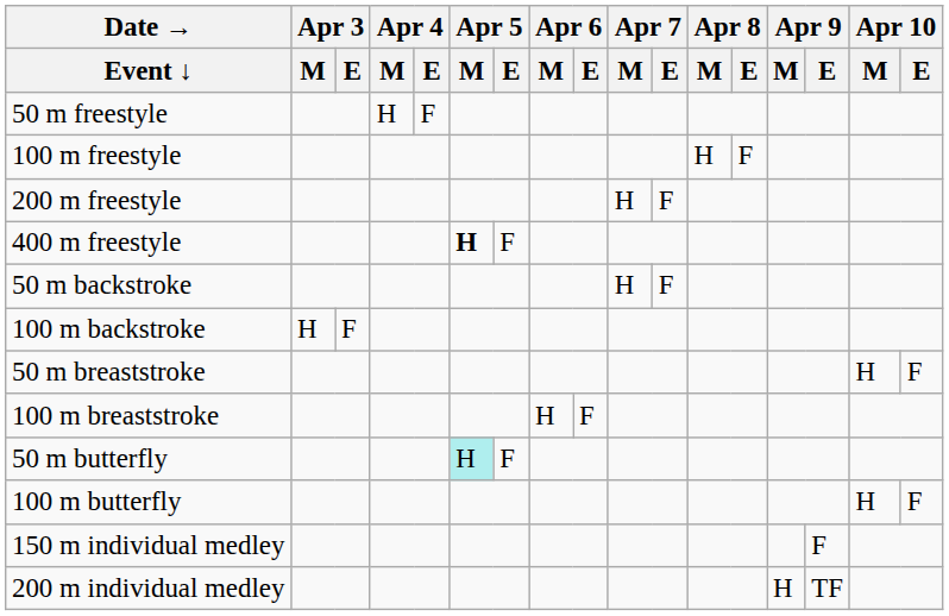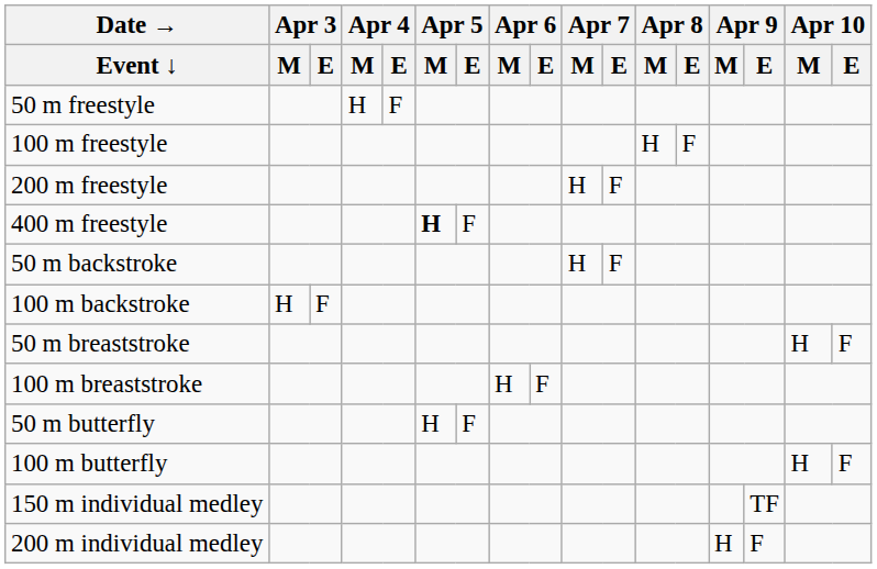50 m butterfly | Apr 5 / M: paleturquoise background -> no background
150 m individual medley | Apr 9 / E: F -> TF
200 m individual medley | Apr 9 / E: TF -> F
